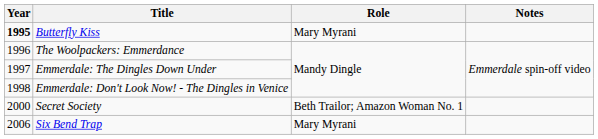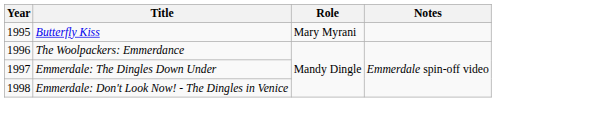Butterfly Kiss | Year: bold -> normal
- row: 2000 | Secret Society | Beth Trailor; Amazon Woman No. 1
- row: 2006 | Six Bend Trap | Mary Myrani
